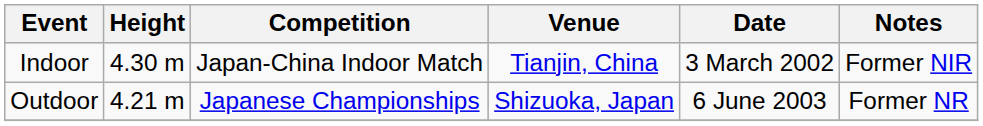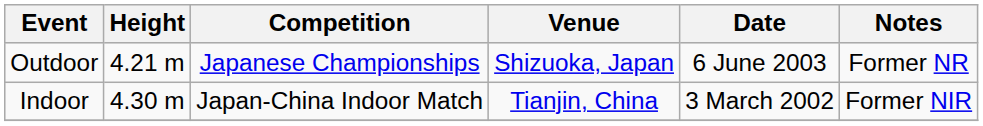rows swapped: Outdoor <-> Indoor
